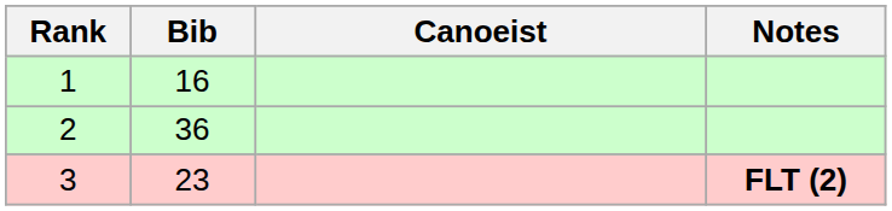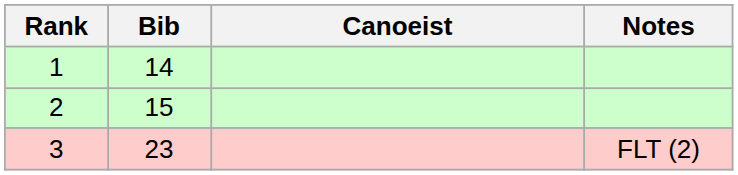1 | Bib: 16 -> 14
2 | Bib: 36 -> 15
3 | Notes: bold -> normal
